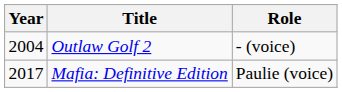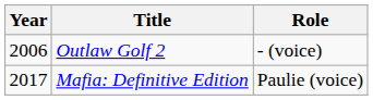Outlaw Golf 2 | Year: 2004 -> 2006
